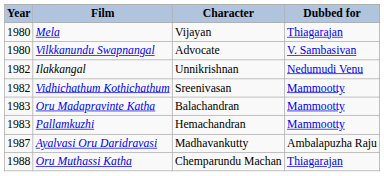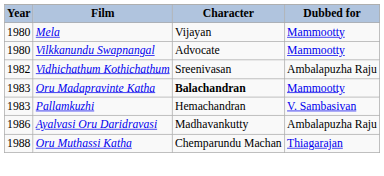Mela | Dubbed for: Thiagarajan -> Mammootty
Vilkkanundu Swapnangal | Dubbed for: V. Sambasivan -> Mammootty
- row: 1982 | Ilakkangal | Unnikrishnan | Nedumudi Venu
Vidhichathum Kothichathum | Dubbed for: Mammootty -> Ambalapuzha Raju
Oru Madapravinte Katha | Character: normal -> bold
Pallamkuzhi | Dubbed for: Mammootty -> V. Sambasivan
Ayalvasi Oru Daridravasi | Year: 1987 -> 1986
